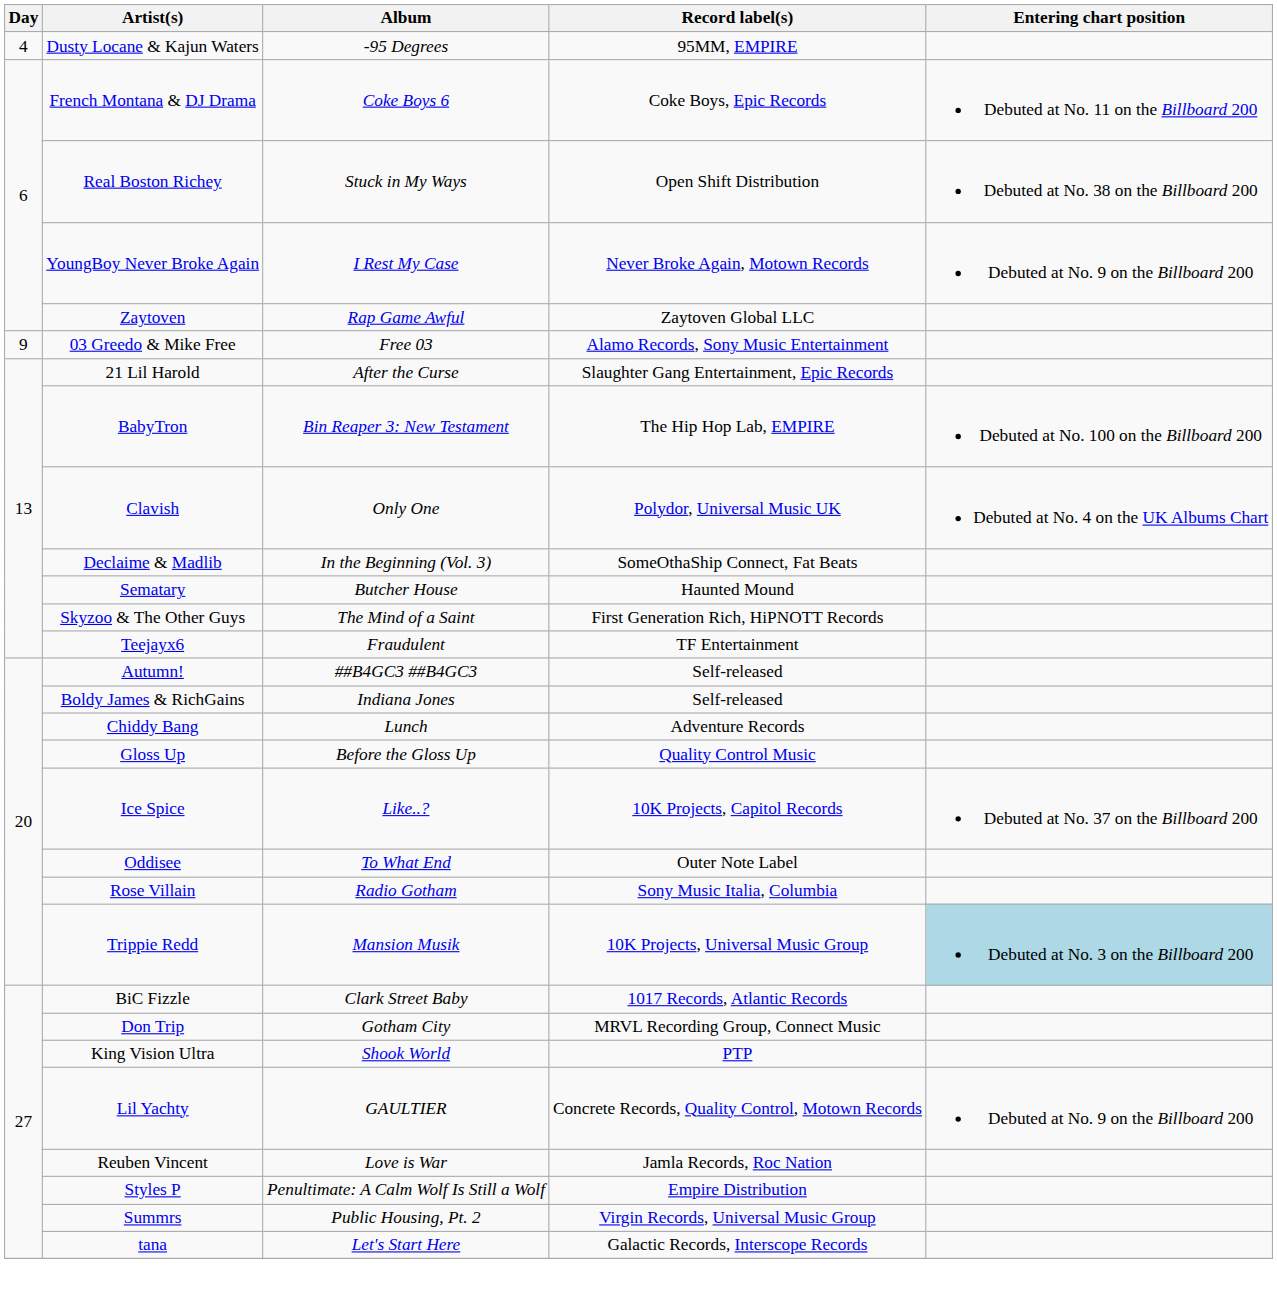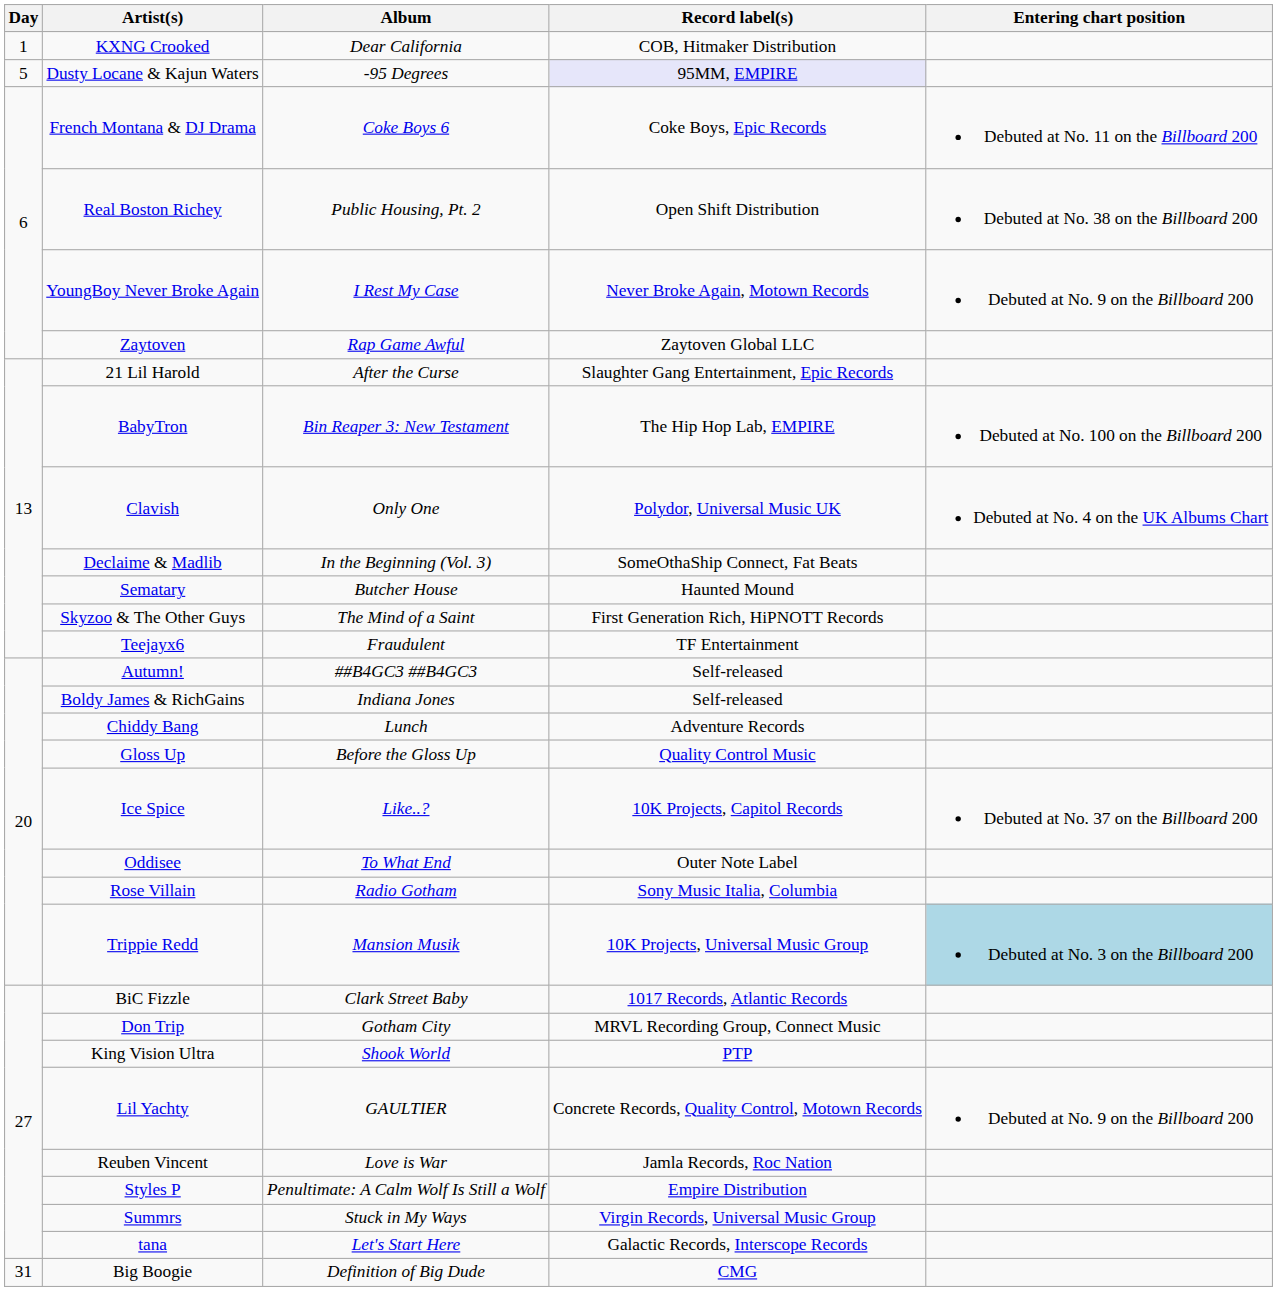+ row: 1 | KXNG Crooked | Dear California | COB, Hitmaker Distribution
Dusty Locane & Kajun Waters | Day: 4 -> 5
Dusty Locane & Kajun Waters | Record label(s): no background -> lavender background
Real Boston Richey | Album: Stuck in My Ways -> Public Housing, Pt. 2
- row: 9 | 03 Greedo & Mike Free | Free 03 | Alamo Records, Sony Music Entertainment
Summrs | Album: Public Housing, Pt. 2 -> Stuck in My Ways
+ row: 31 | Big Boogie | Definition of Big Dude | CMG
